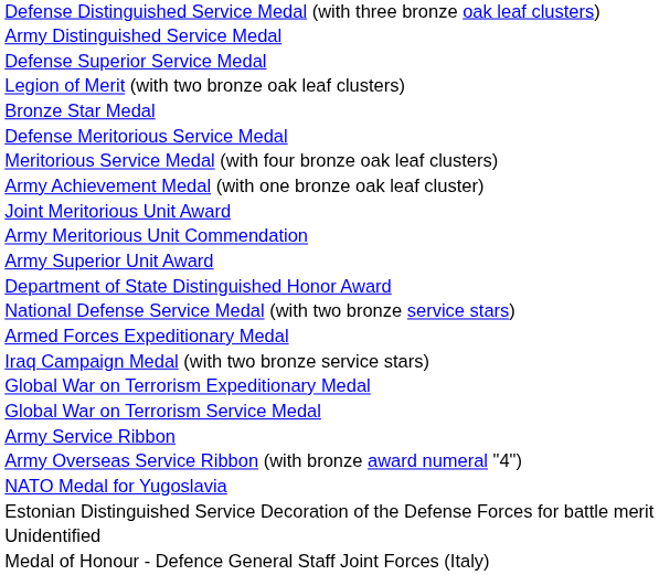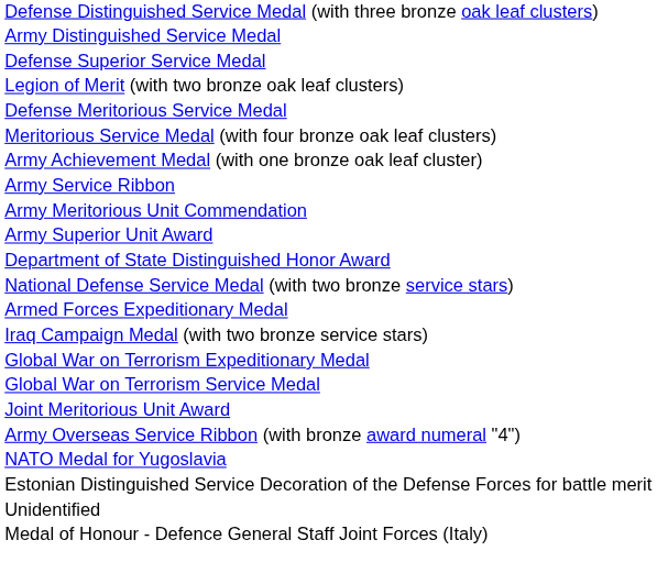- row: Bronze Star Medal
rows swapped: Joint Meritorious Unit Award <-> Army Service Ribbon
